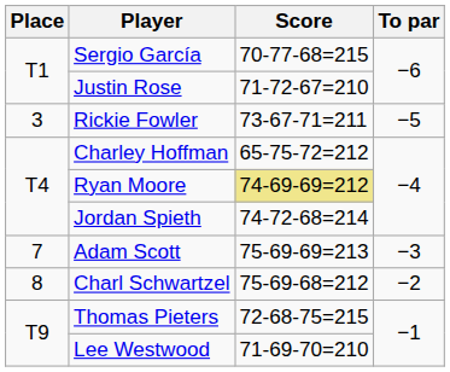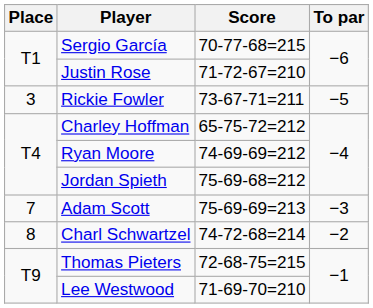Ryan Moore | Score: khaki background -> no background
Jordan Spieth | Score: 74-72-68=214 -> 75-69-68=212
Charl Schwartzel | Score: 75-69-68=212 -> 74-72-68=214
